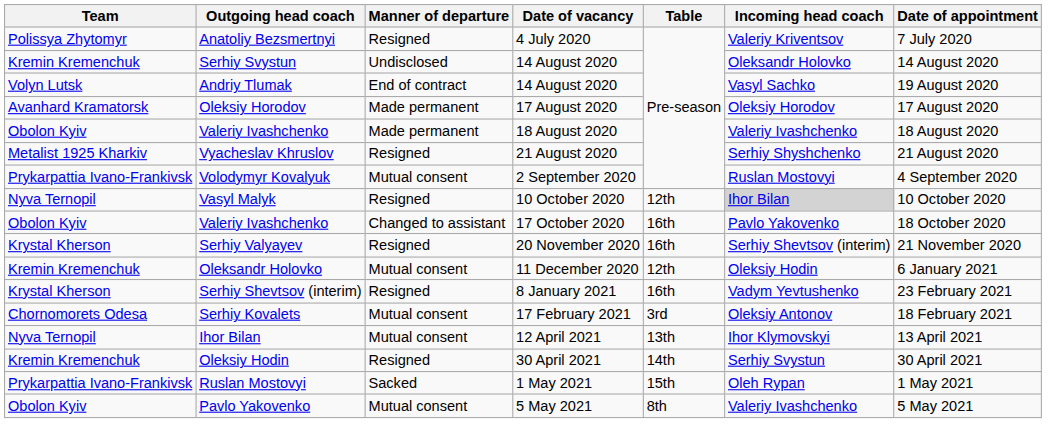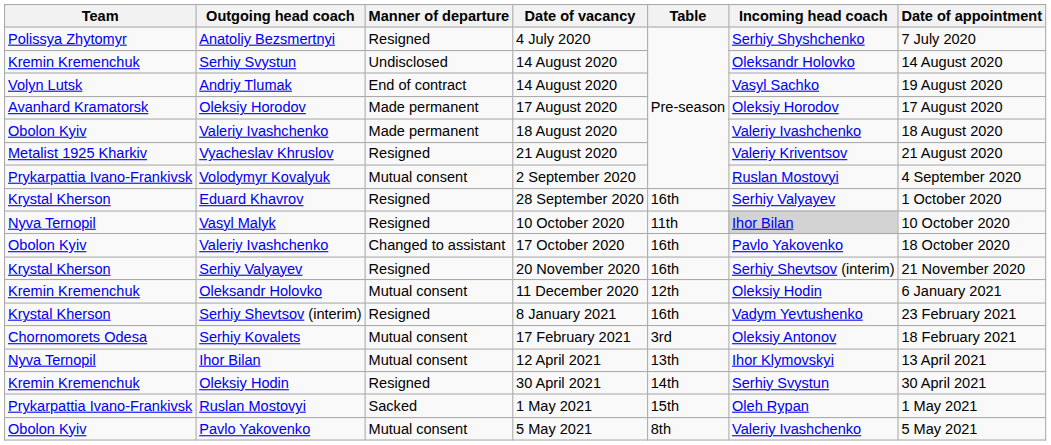Anatoliy Bezsmertnyi | Incoming head coach: Valeriy Kriventsov -> Serhiy Shyshchenko
Vyacheslav Khruslov | Incoming head coach: Serhiy Shyshchenko -> Valeriy Kriventsov
+ row: Krystal Kherson | Eduard Khavrov | Resigned | 28 September 2020 | 16th | Serhiy Valyayev | 1 October 2020
Vasyl Malyk | Table: 12th -> 11th
